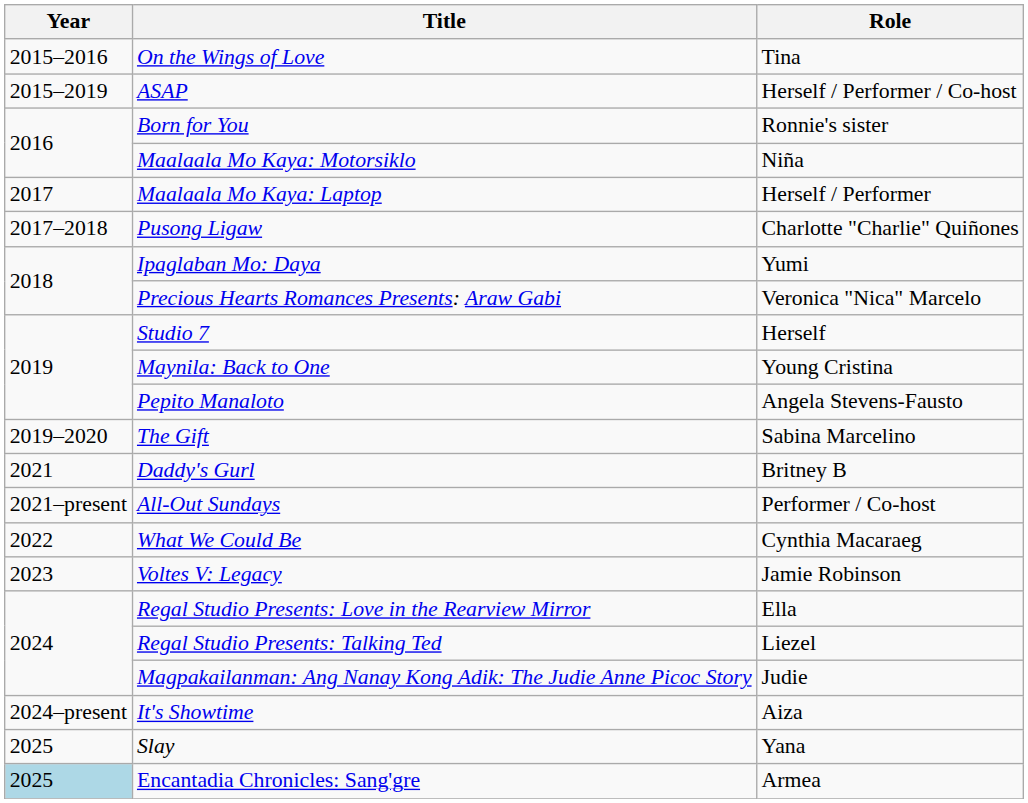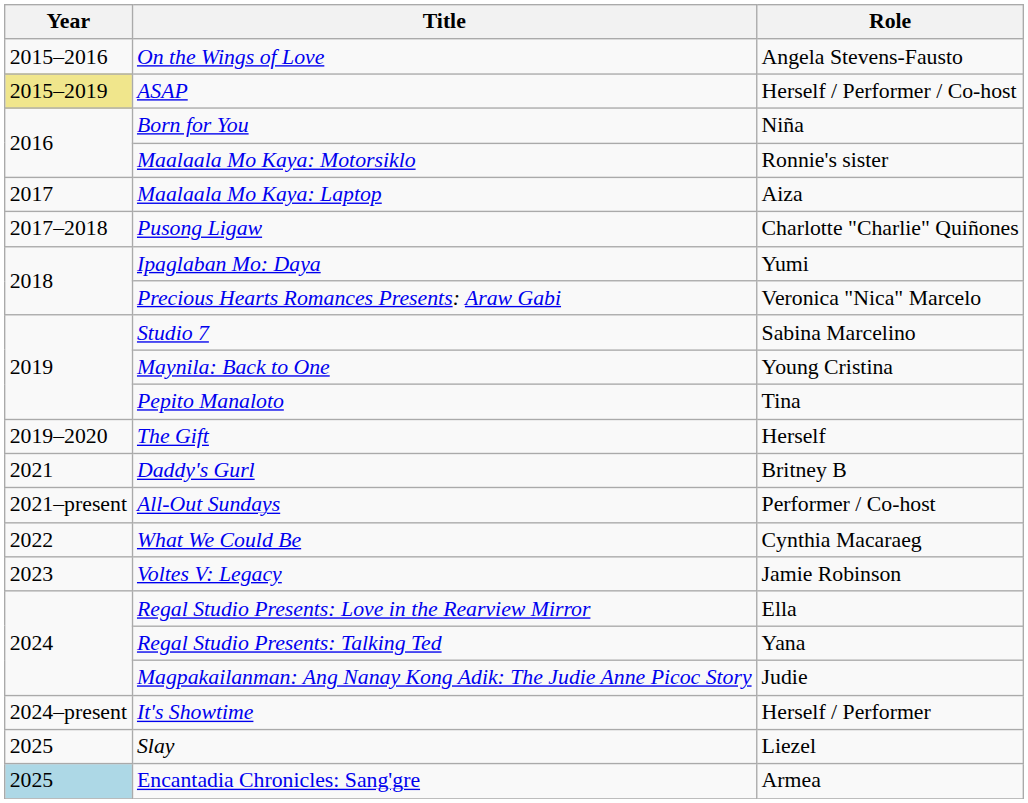On the Wings of Love | Role: Tina -> Angela Stevens-Fausto
ASAP | Year: no background -> khaki background
Born for You | Role: Ronnie's sister -> Niña
Maalaala Mo Kaya: Motorsiklo | Role: Niña -> Ronnie's sister
Maalaala Mo Kaya: Laptop | Role: Herself / Performer -> Aiza
Studio 7 | Role: Herself -> Sabina Marcelino
Pepito Manaloto | Role: Angela Stevens-Fausto -> Tina
The Gift | Role: Sabina Marcelino -> Herself
Regal Studio Presents: Talking Ted | Role: Liezel -> Yana
It's Showtime | Role: Aiza -> Herself / Performer
Slay | Role: Yana -> Liezel
